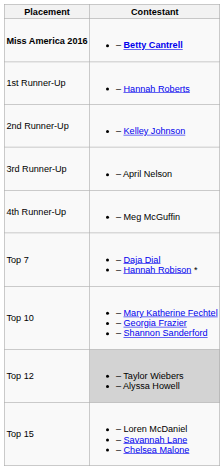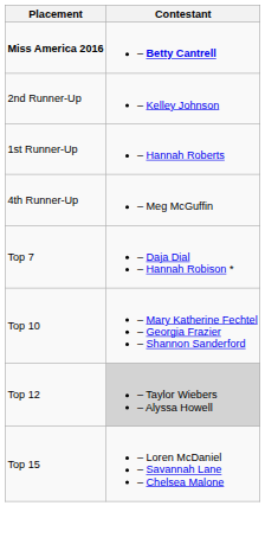rows swapped: 1st Runner-Up <-> 2nd Runner-Up
- row: 3rd Runner-Up | – April Nelson
